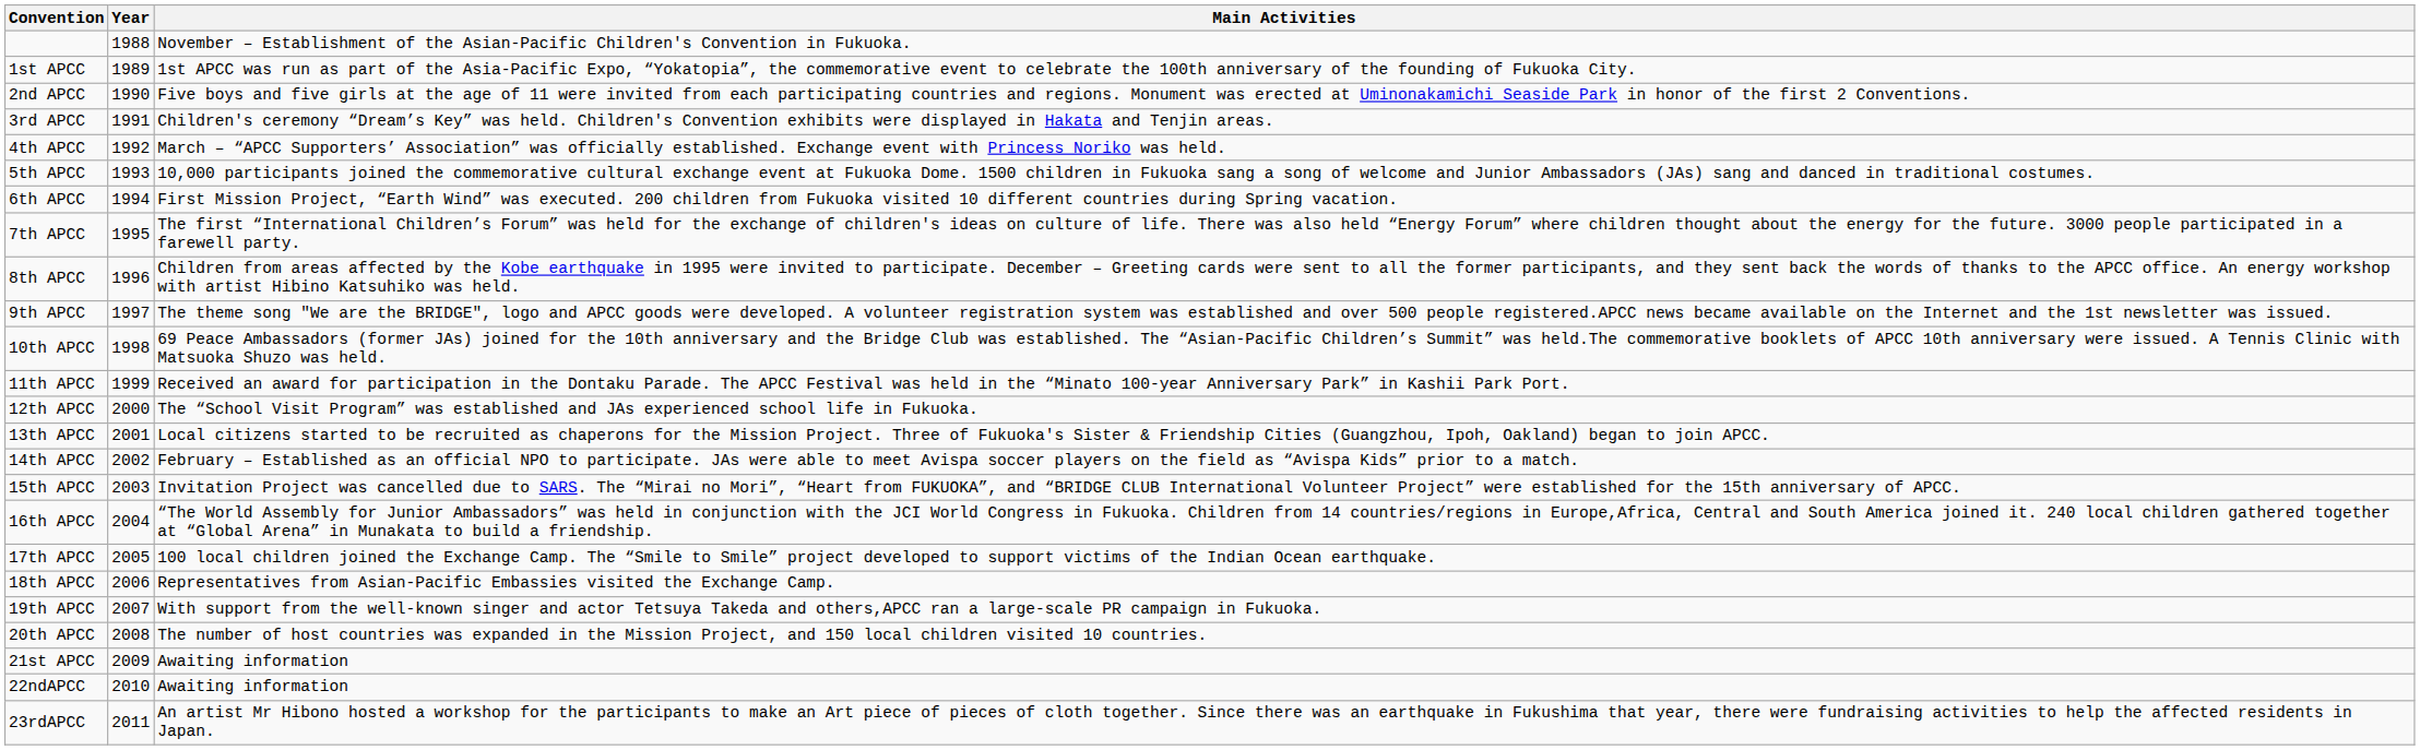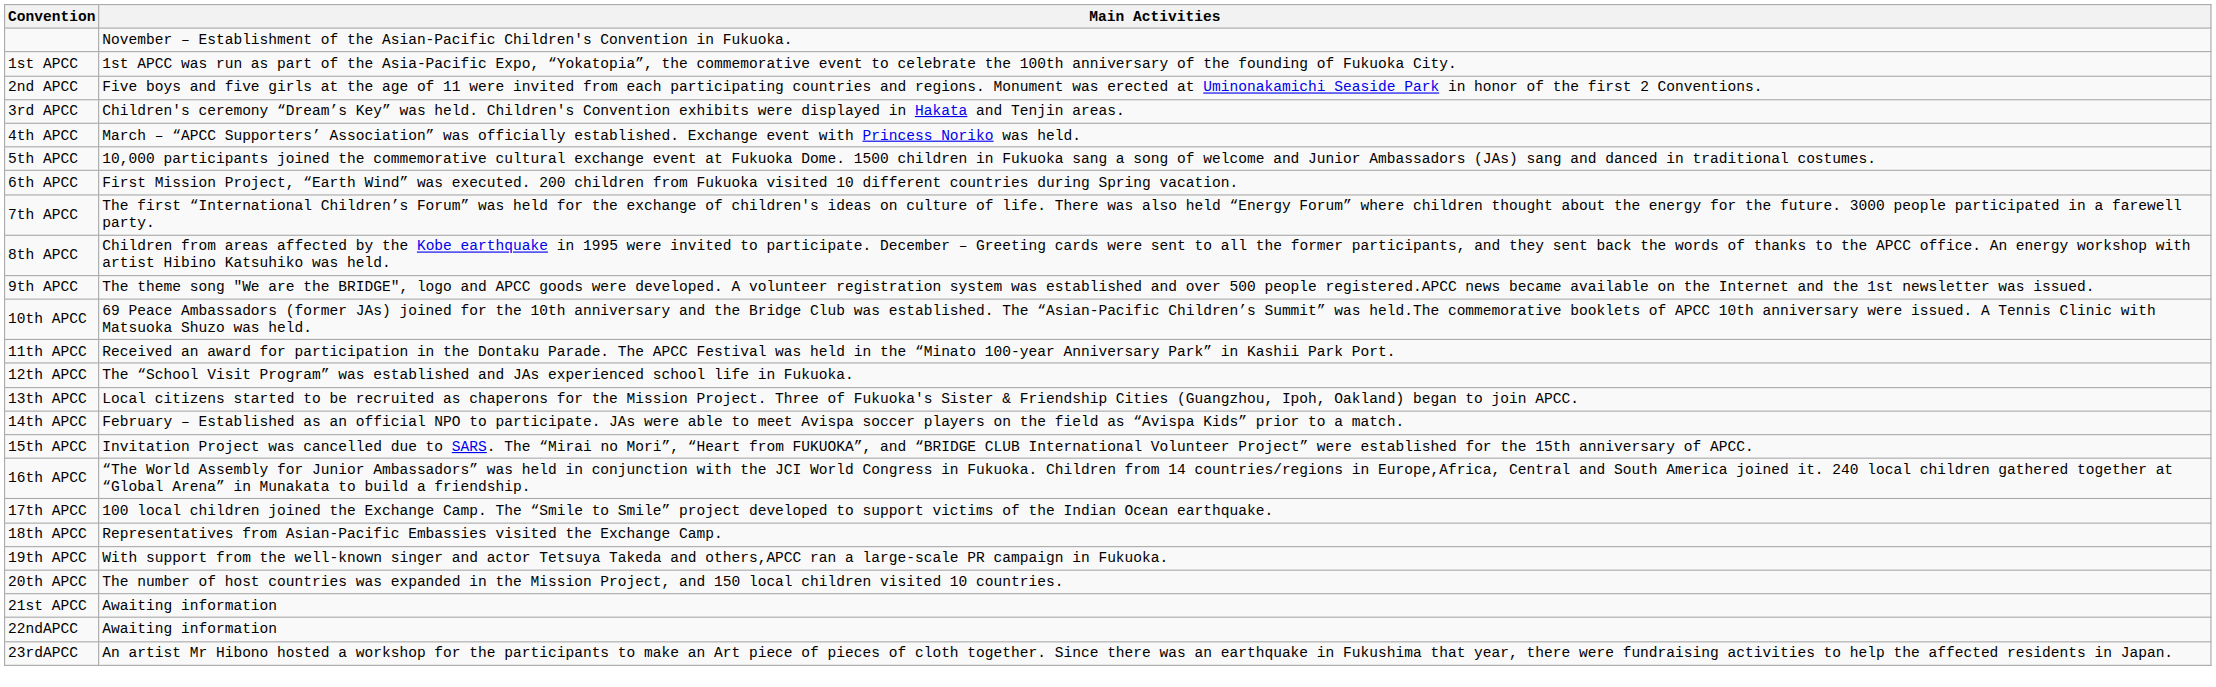- column: Year | 1988 | 1989 | 1990 | 1991 | 1992 | 1993 | 1994 | 1995 | 1996 | 1997 | 1998 | 1999 | 2000 | 2001 | 2002 | 2003 | 2004 | 2005 | 2006 | 2007 | 2008 | 2009 | 2010 | 2011
